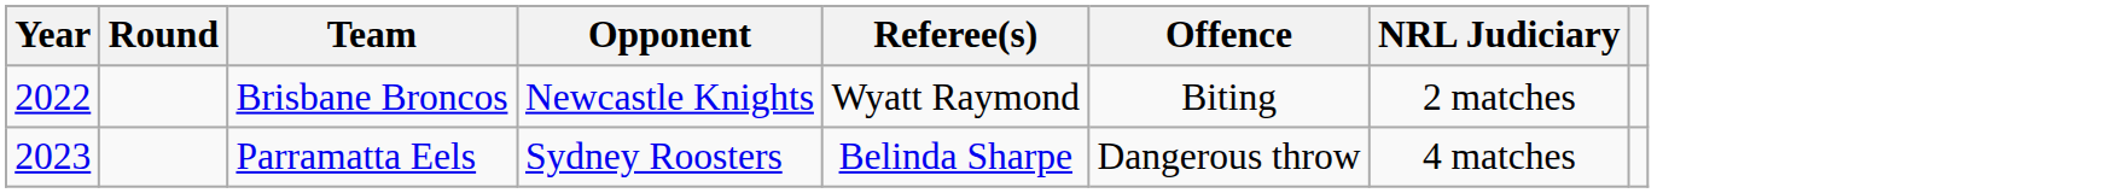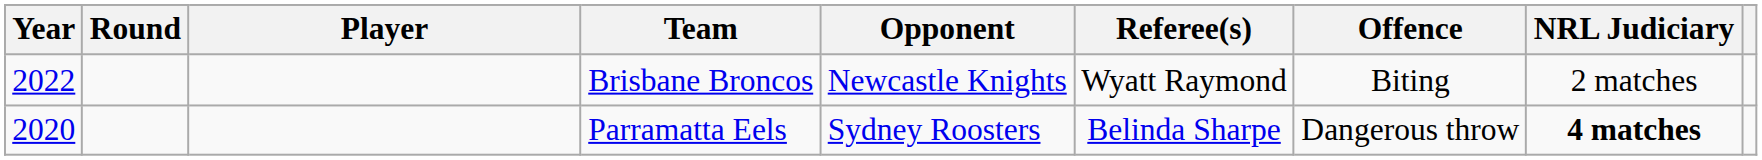+ column: Player
Parramatta Eels | Year: 2023 -> 2020
Parramatta Eels | NRL Judiciary: normal -> bold
